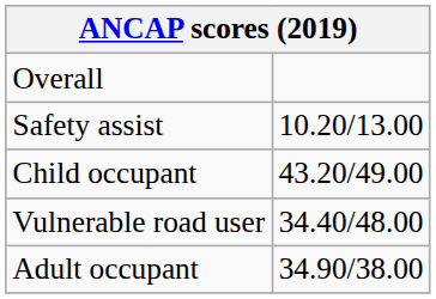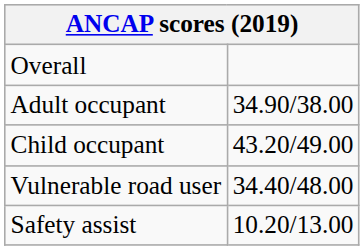rows swapped: Adult occupant <-> Safety assist
